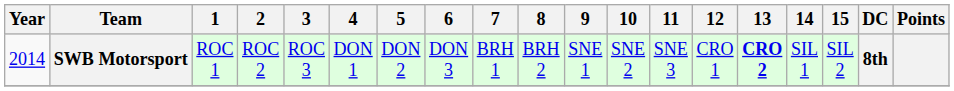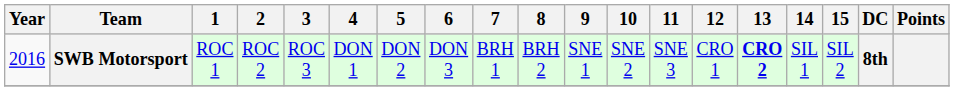SWB Motorsport | Year: 2014 -> 2016
